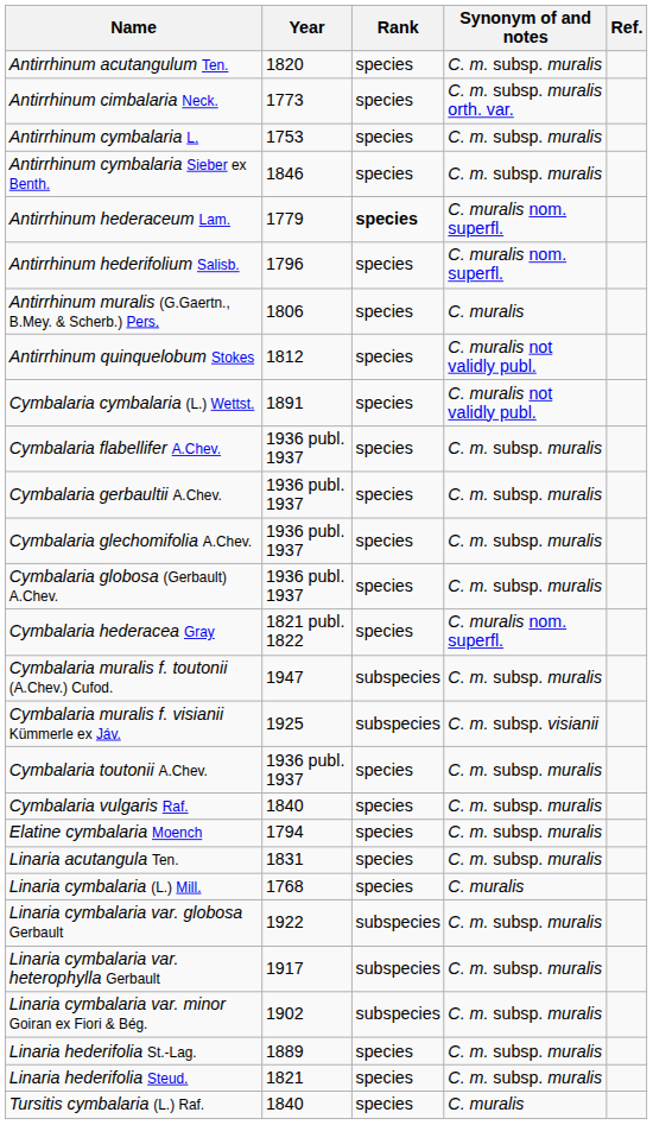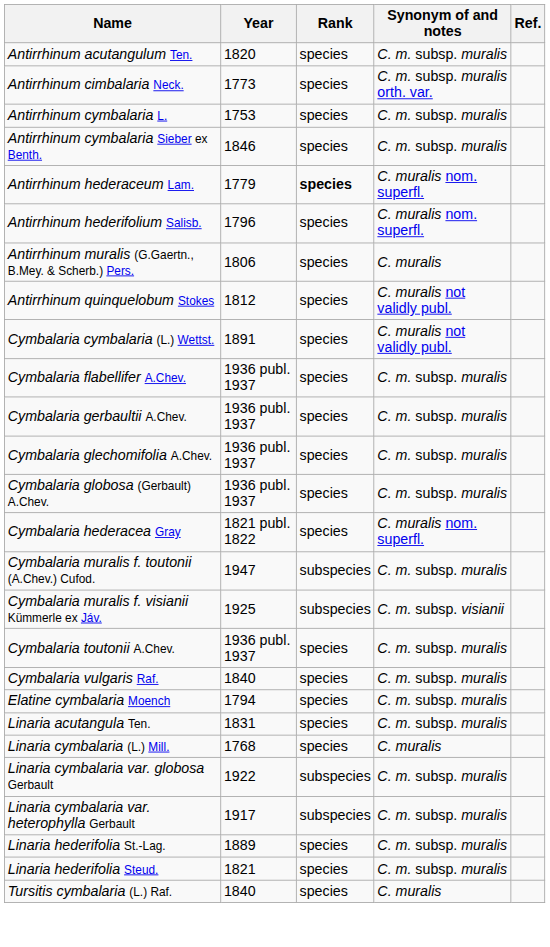- row: Linaria cymbalaria var. minor Goiran ex Fiori & Bég. | 1902 | subspecies | C. m. subsp. muralis
